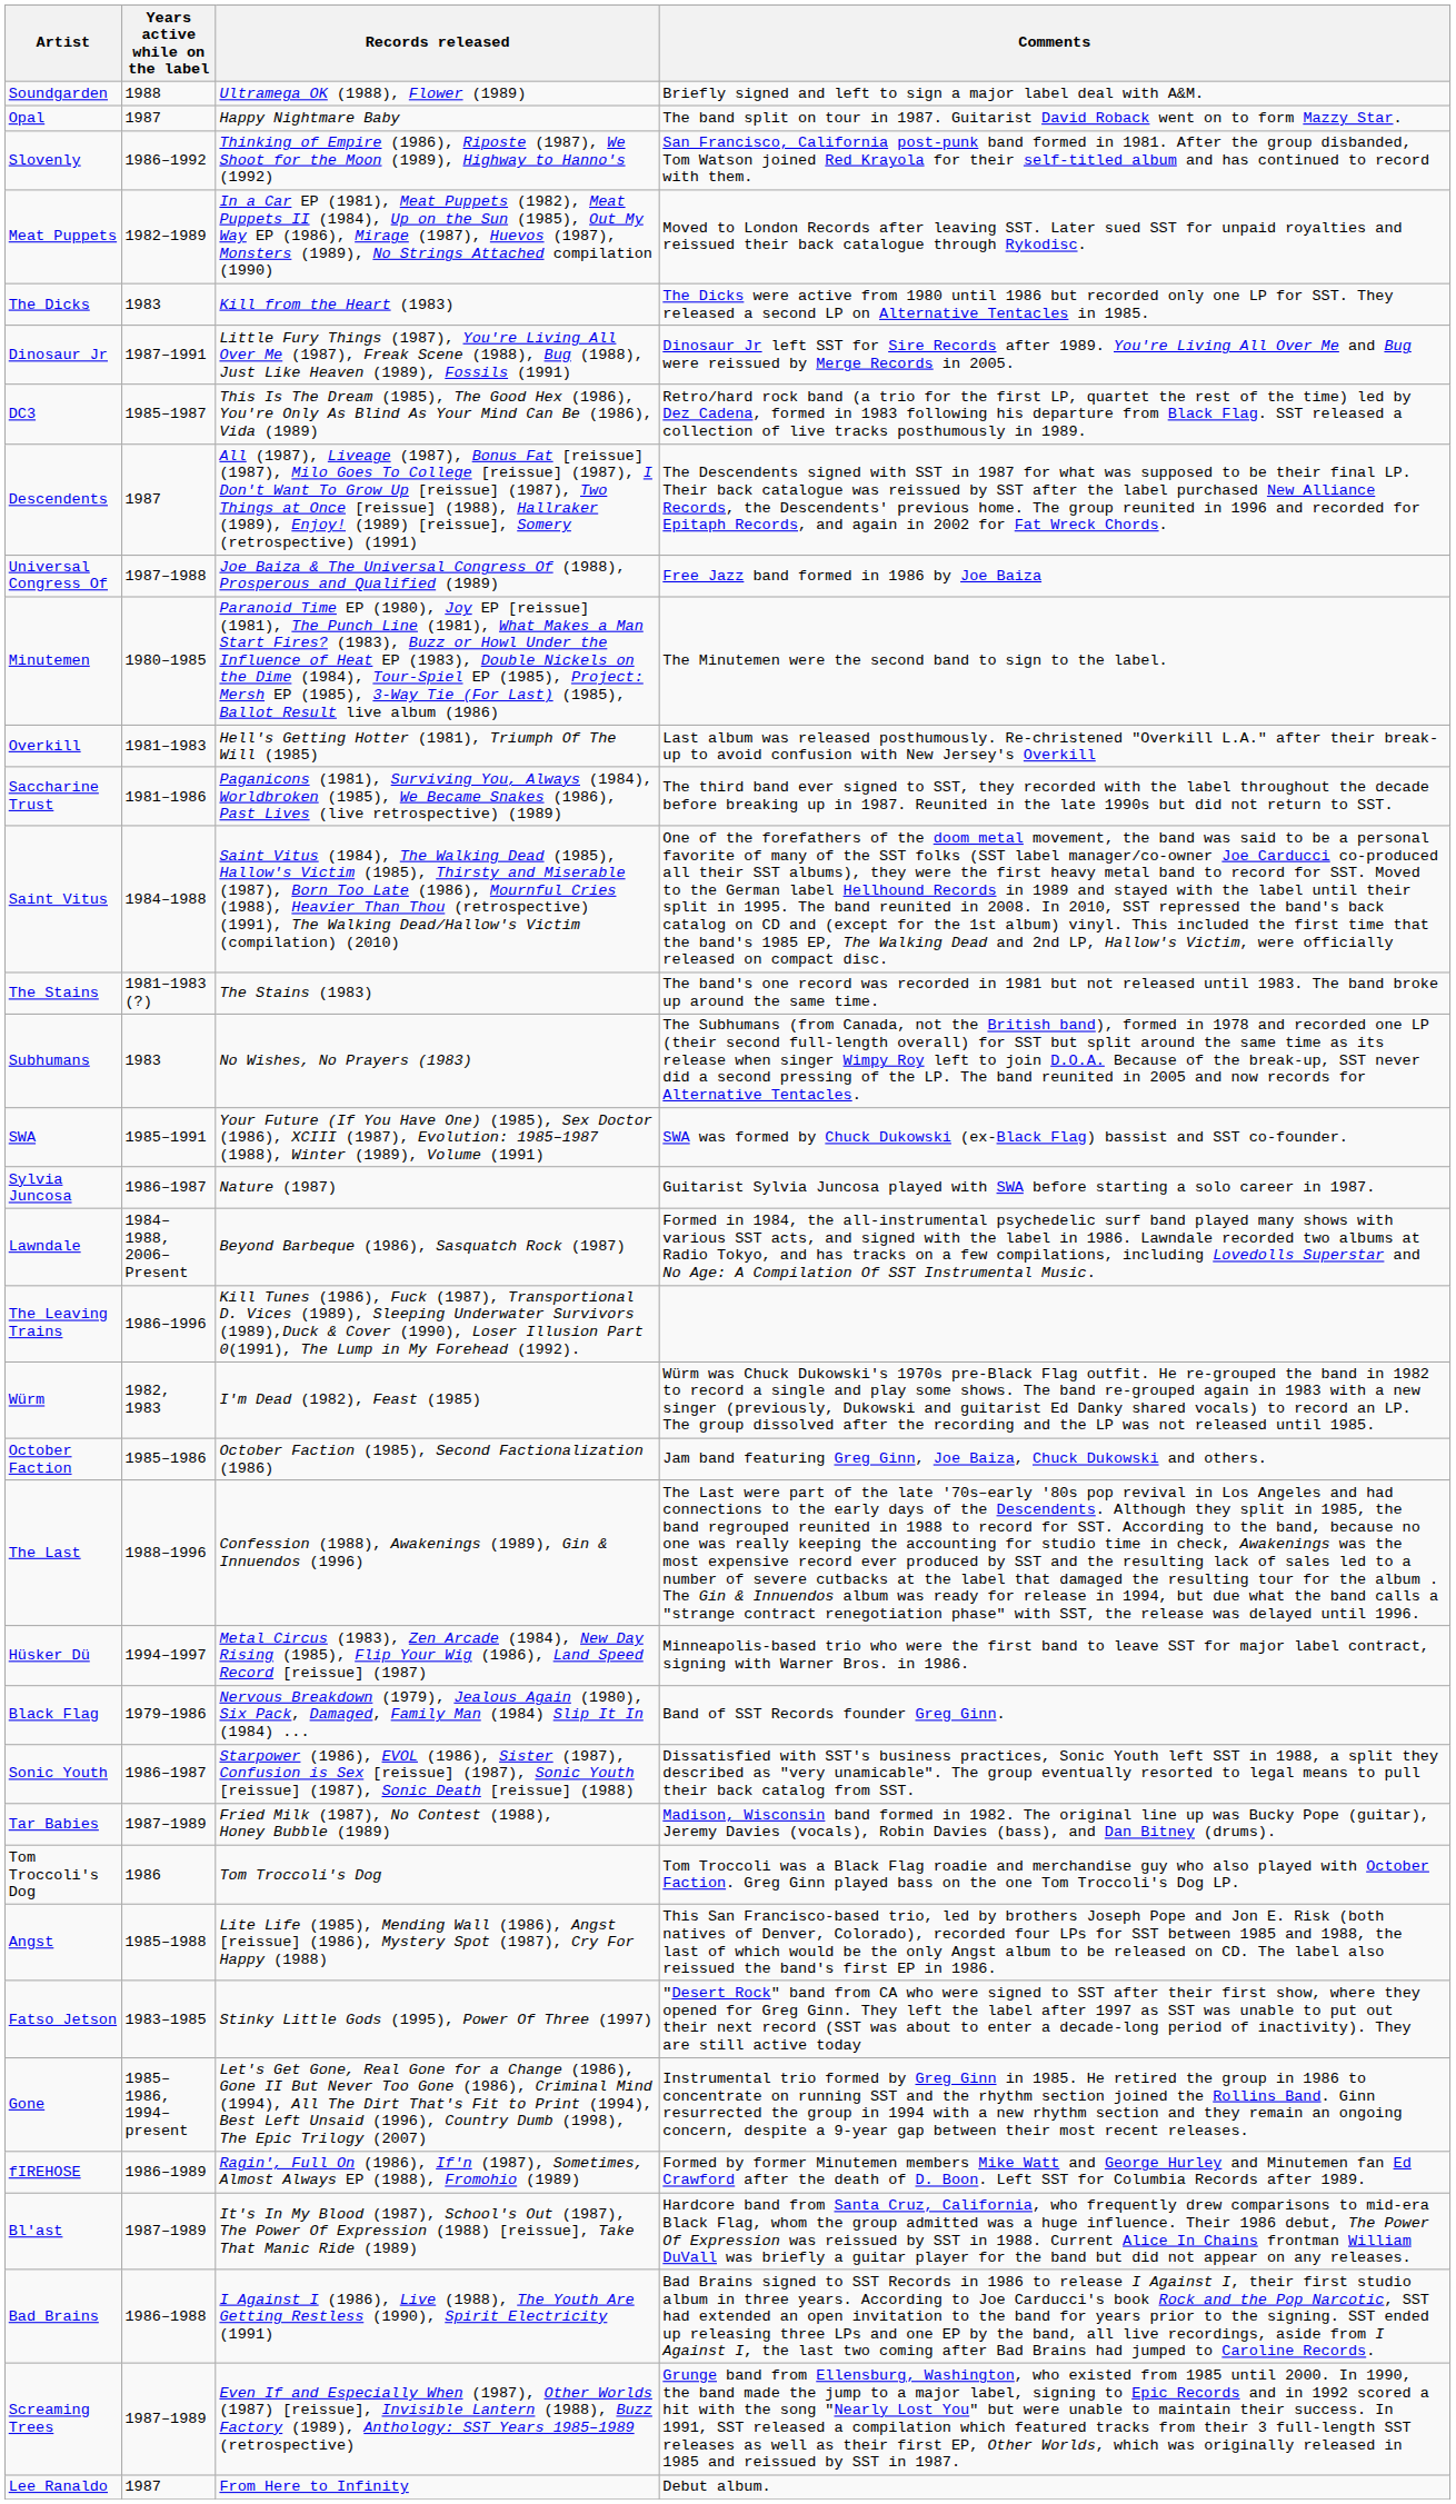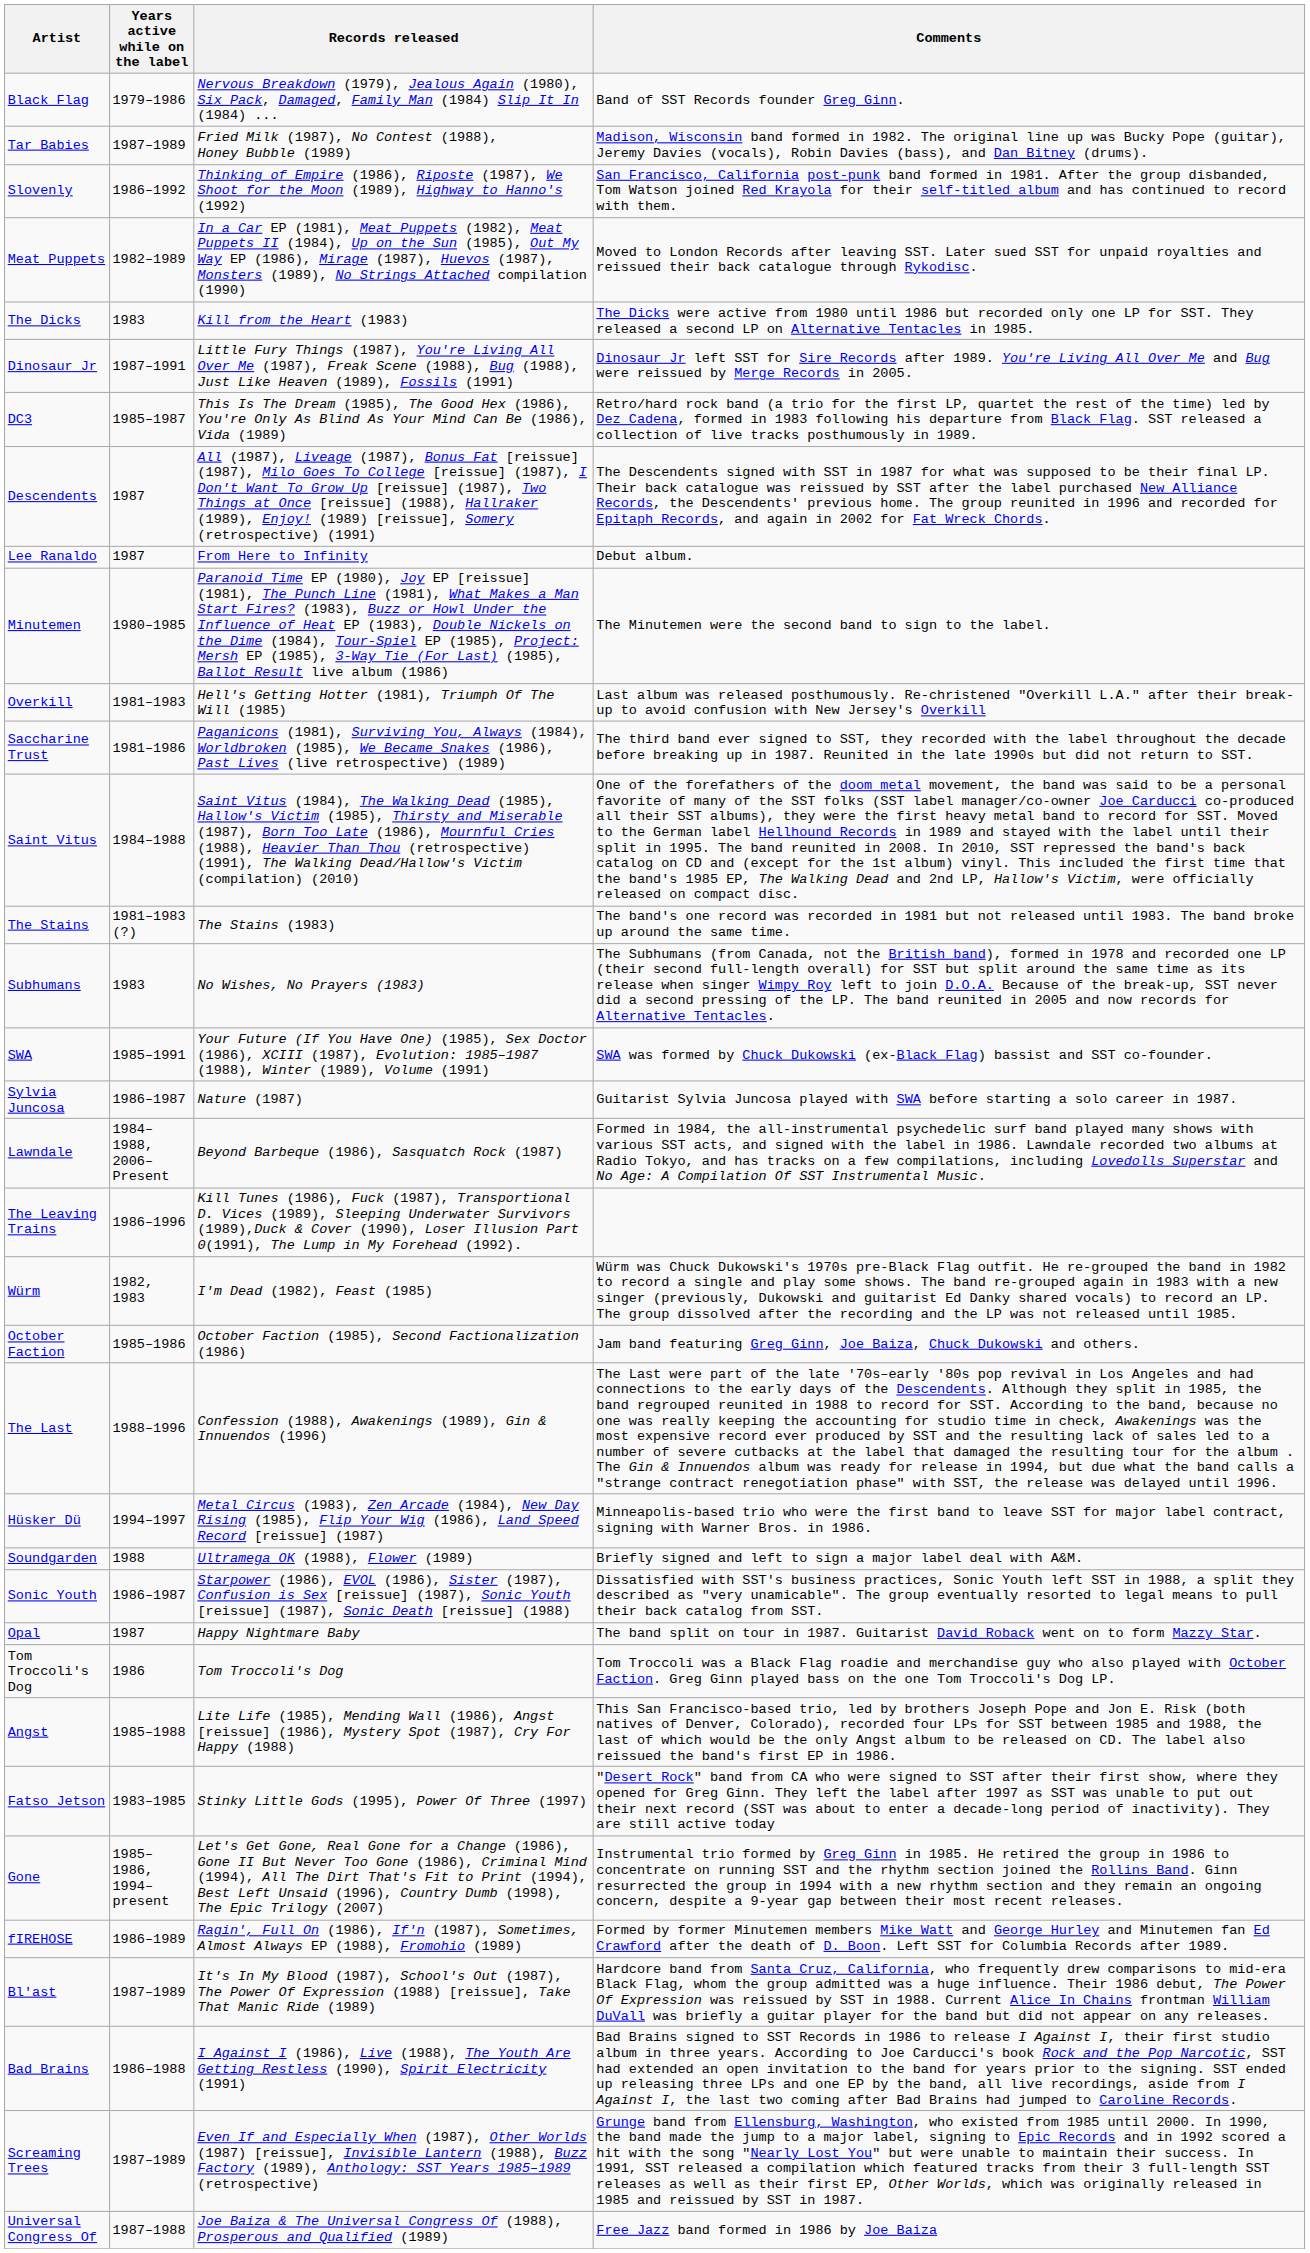rows swapped: Black Flag <-> Soundgarden
rows swapped: Tar Babies <-> Opal
rows swapped: Lee Ranaldo <-> Universal Congress Of
